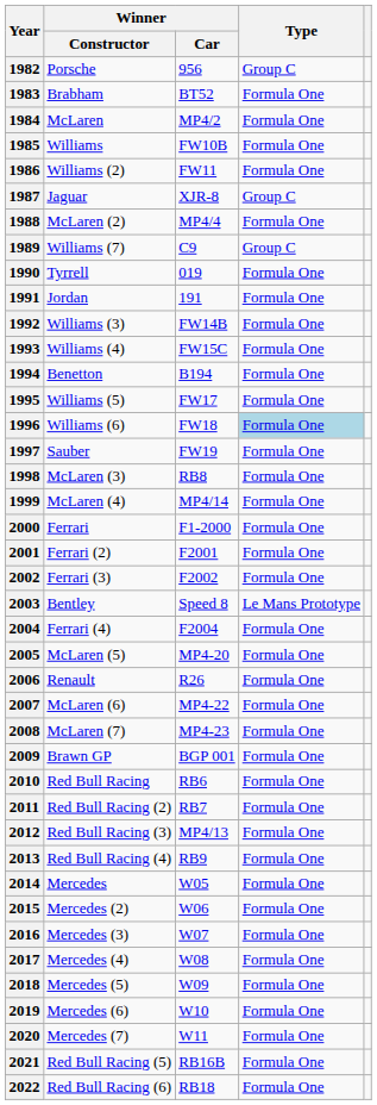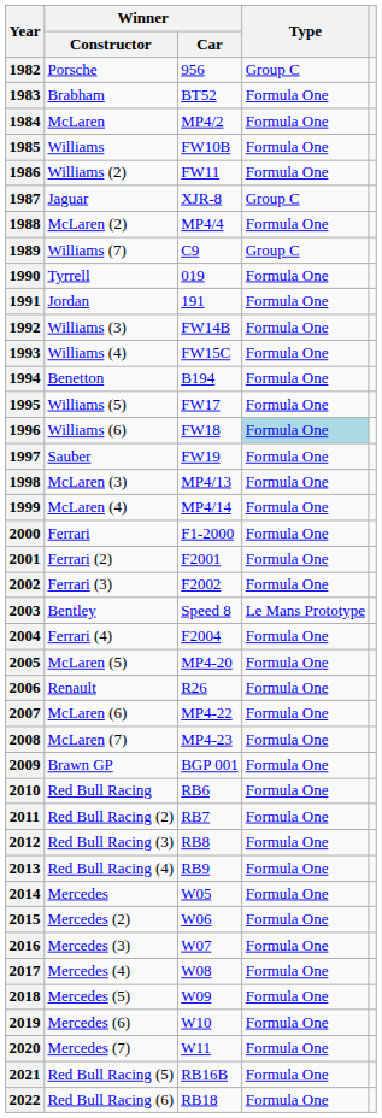1998 | Winner / Car: RB8 -> MP4/13
2012 | Winner / Car: MP4/13 -> RB8
